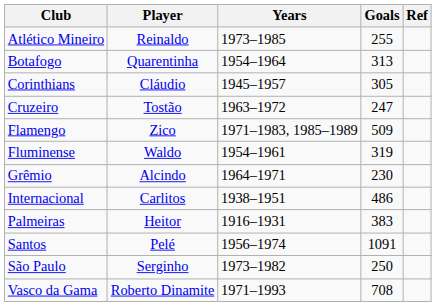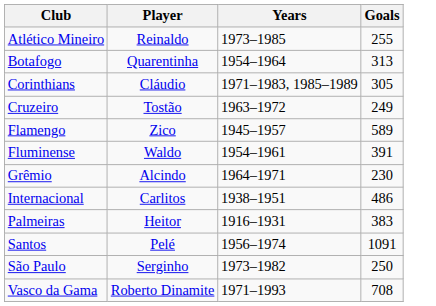- column: Ref
Corinthians | Years: 1945–1957 -> 1971–1983, 1985–1989
Cruzeiro | Goals: 247 -> 249
Flamengo | Years: 1971–1983, 1985–1989 -> 1945–1957
Flamengo | Goals: 509 -> 589
Fluminense | Goals: 319 -> 391
